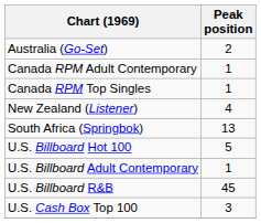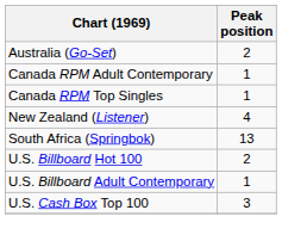U.S. Billboard Hot 100 | Peak position: 5 -> 2
- row: U.S. Billboard R&B | 45
